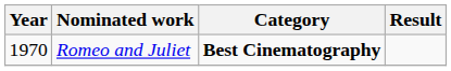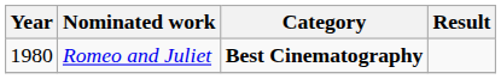Romeo and Juliet | Year: 1970 -> 1980
